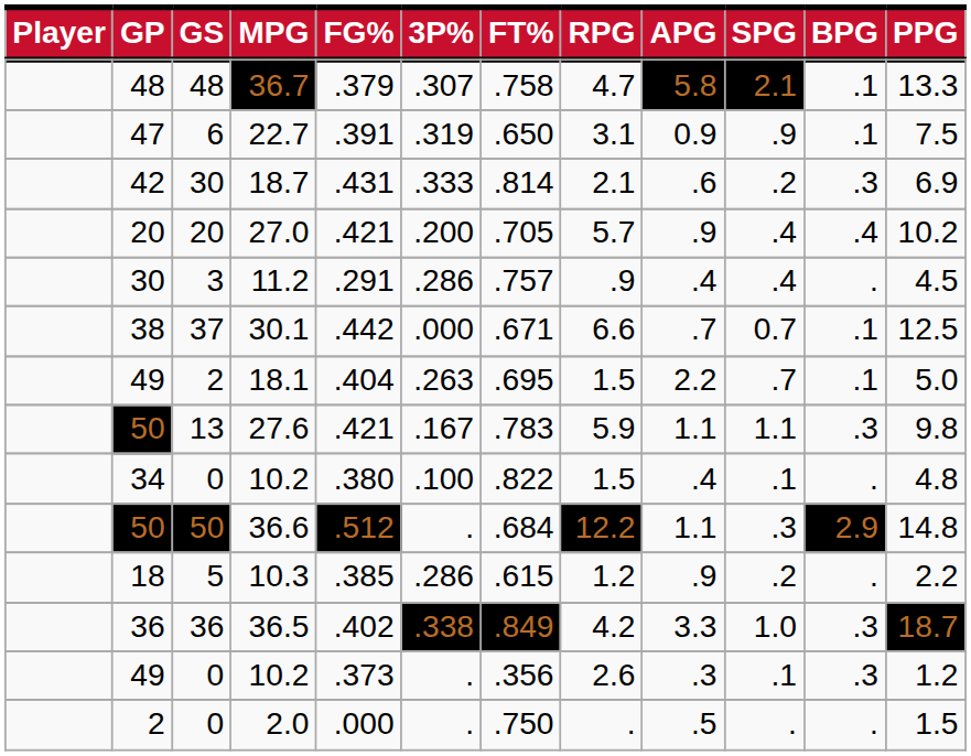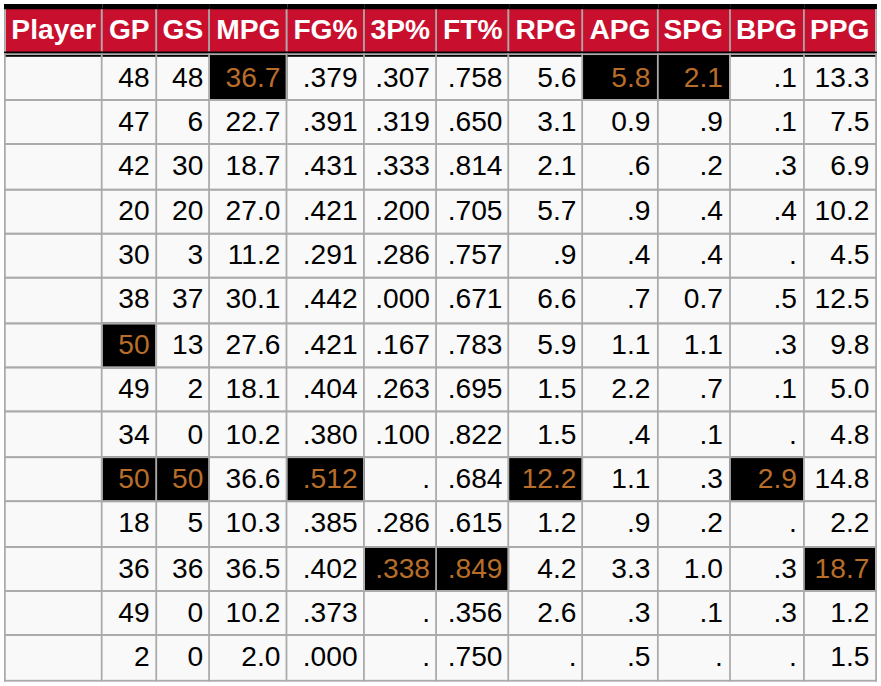36.7 | RPG: 4.7 -> 5.6
30.1 | BPG: .1 -> .5
rows swapped: 18.1 <-> 27.6
